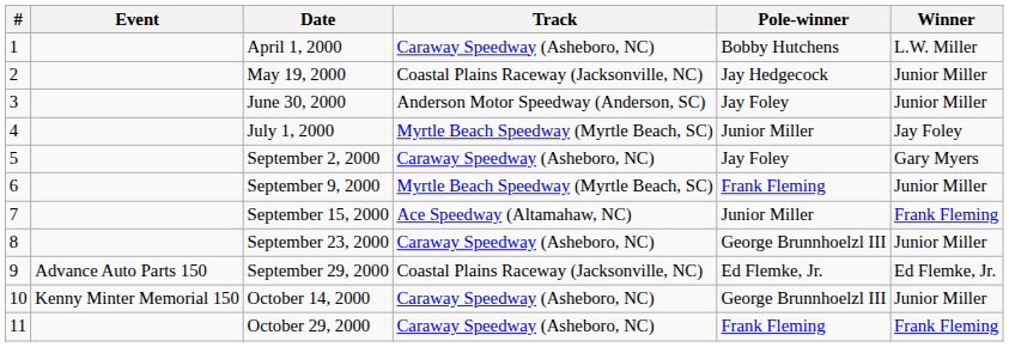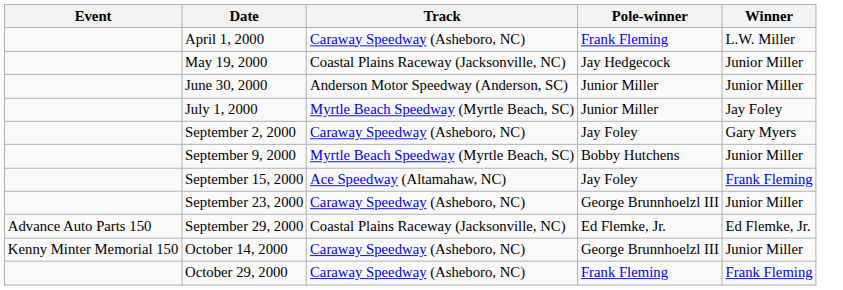- column: # | 1 | 2 | 3 | 4 | 5 | 6 | 7 | 8 | 9 | 10 | 11
April 1, 2000 | Pole-winner: Bobby Hutchens -> Frank Fleming
June 30, 2000 | Pole-winner: Jay Foley -> Junior Miller
September 9, 2000 | Pole-winner: Frank Fleming -> Bobby Hutchens
September 15, 2000 | Pole-winner: Junior Miller -> Jay Foley
